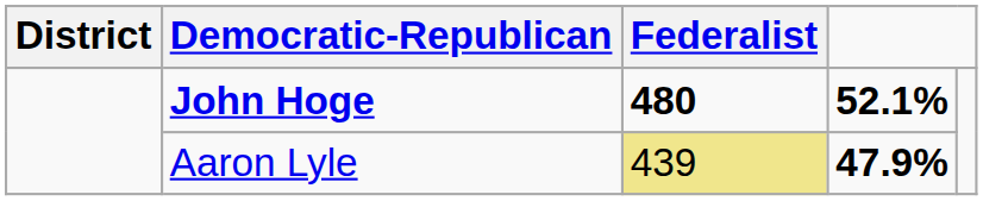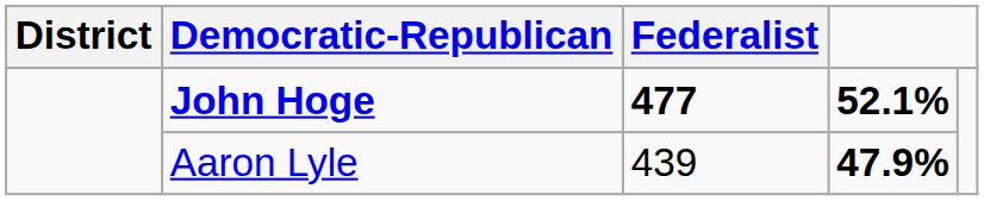John Hoge | Federalist: 480 -> 477
Aaron Lyle | Federalist: khaki background -> no background
